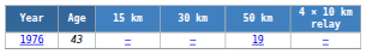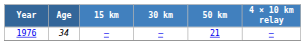1976 | Age: 43 -> 34
1976 | 50 km: 19 -> 21
